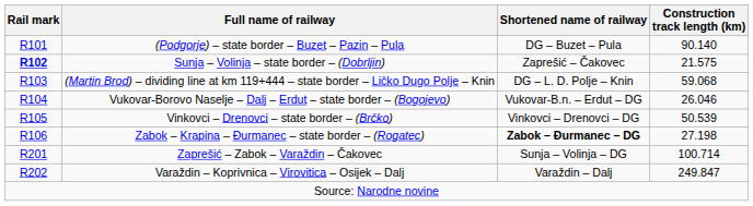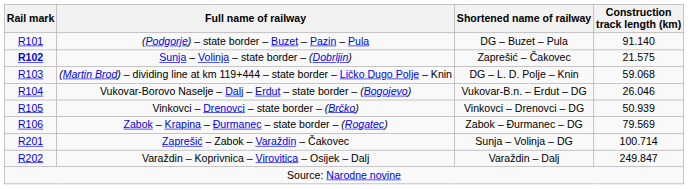(Podgorje) – state border – Buzet – Pazin – Pula | Construction track length (km): 90.140 -> 91.140
Vinkovci – Drenovci – state border – (Brčko) | Construction track length (km): 50.539 -> 50.939
Zabok – Krapina – Đurmanec – state border – (Rogatec) | Shortened name of railway: bold -> normal
Zabok – Krapina – Đurmanec – state border – (Rogatec) | Construction track length (km): 27.198 -> 79.569
